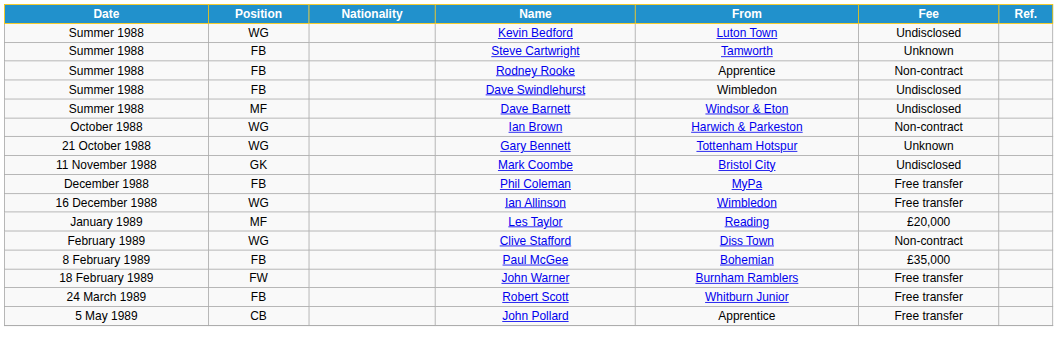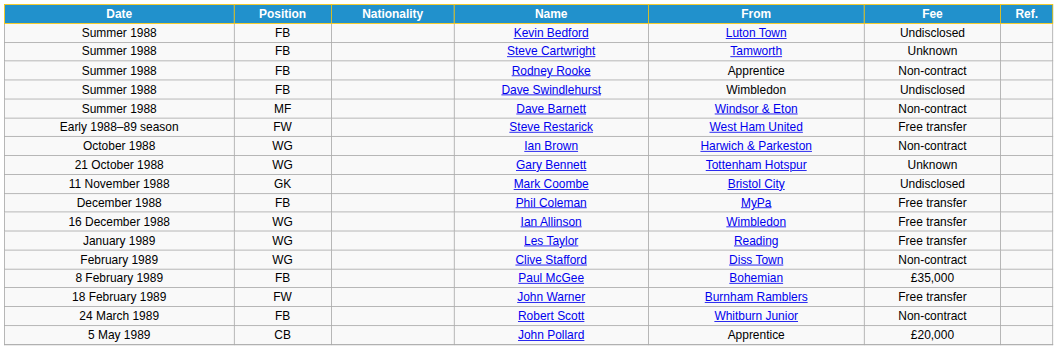Kevin Bedford | Position: WG -> FB
Dave Barnett | Fee: Undisclosed -> Non-contract
+ row: Early 1988–89 season | FW | Steve Restarick | West Ham United | Free transfer
Les Taylor | Position: MF -> WG
Les Taylor | Fee: £20,000 -> Free transfer
Robert Scott | Fee: Free transfer -> Non-contract
John Pollard | Fee: Free transfer -> £20,000
